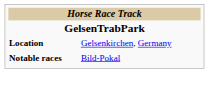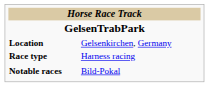+ row: Race type | Harness racing
